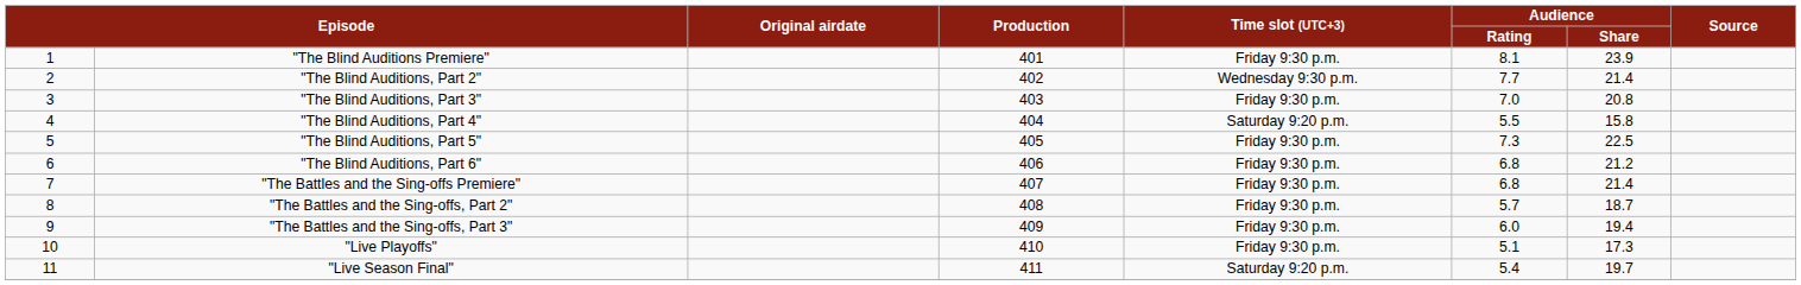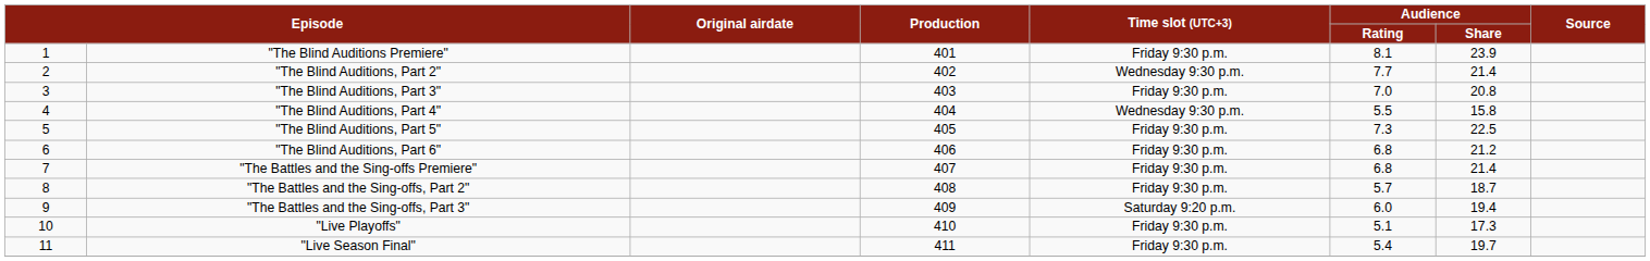"The Blind Auditions, Part 4" | Time slot (UTC+3): Saturday 9:20 p.m. -> Wednesday 9:30 p.m.
"The Battles and the Sing-offs, Part 3" | Time slot (UTC+3): Friday 9:30 p.m. -> Saturday 9:20 p.m.
"Live Season Final" | Time slot (UTC+3): Saturday 9:20 p.m. -> Friday 9:30 p.m.
